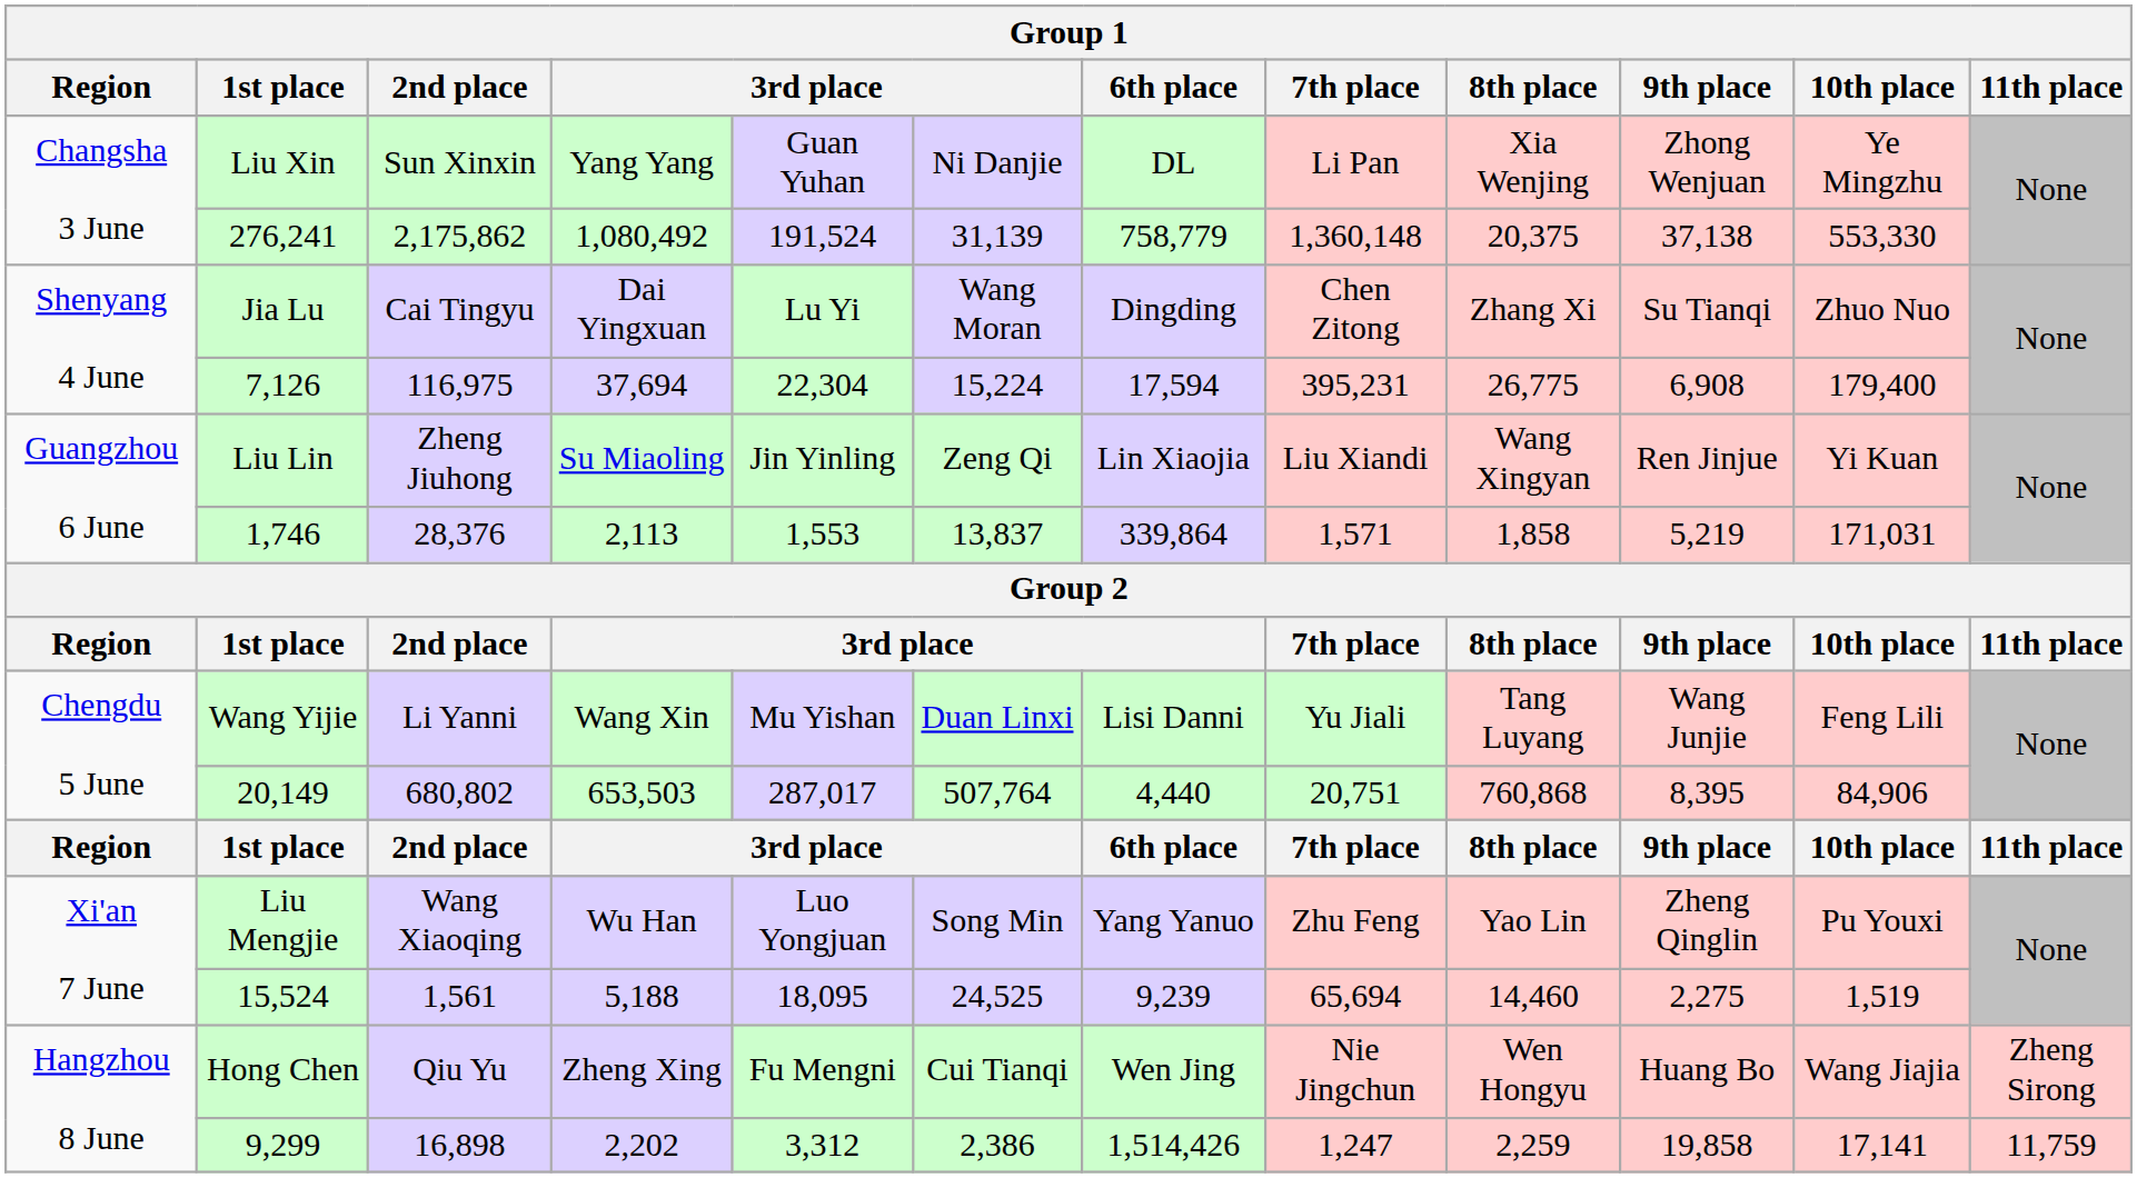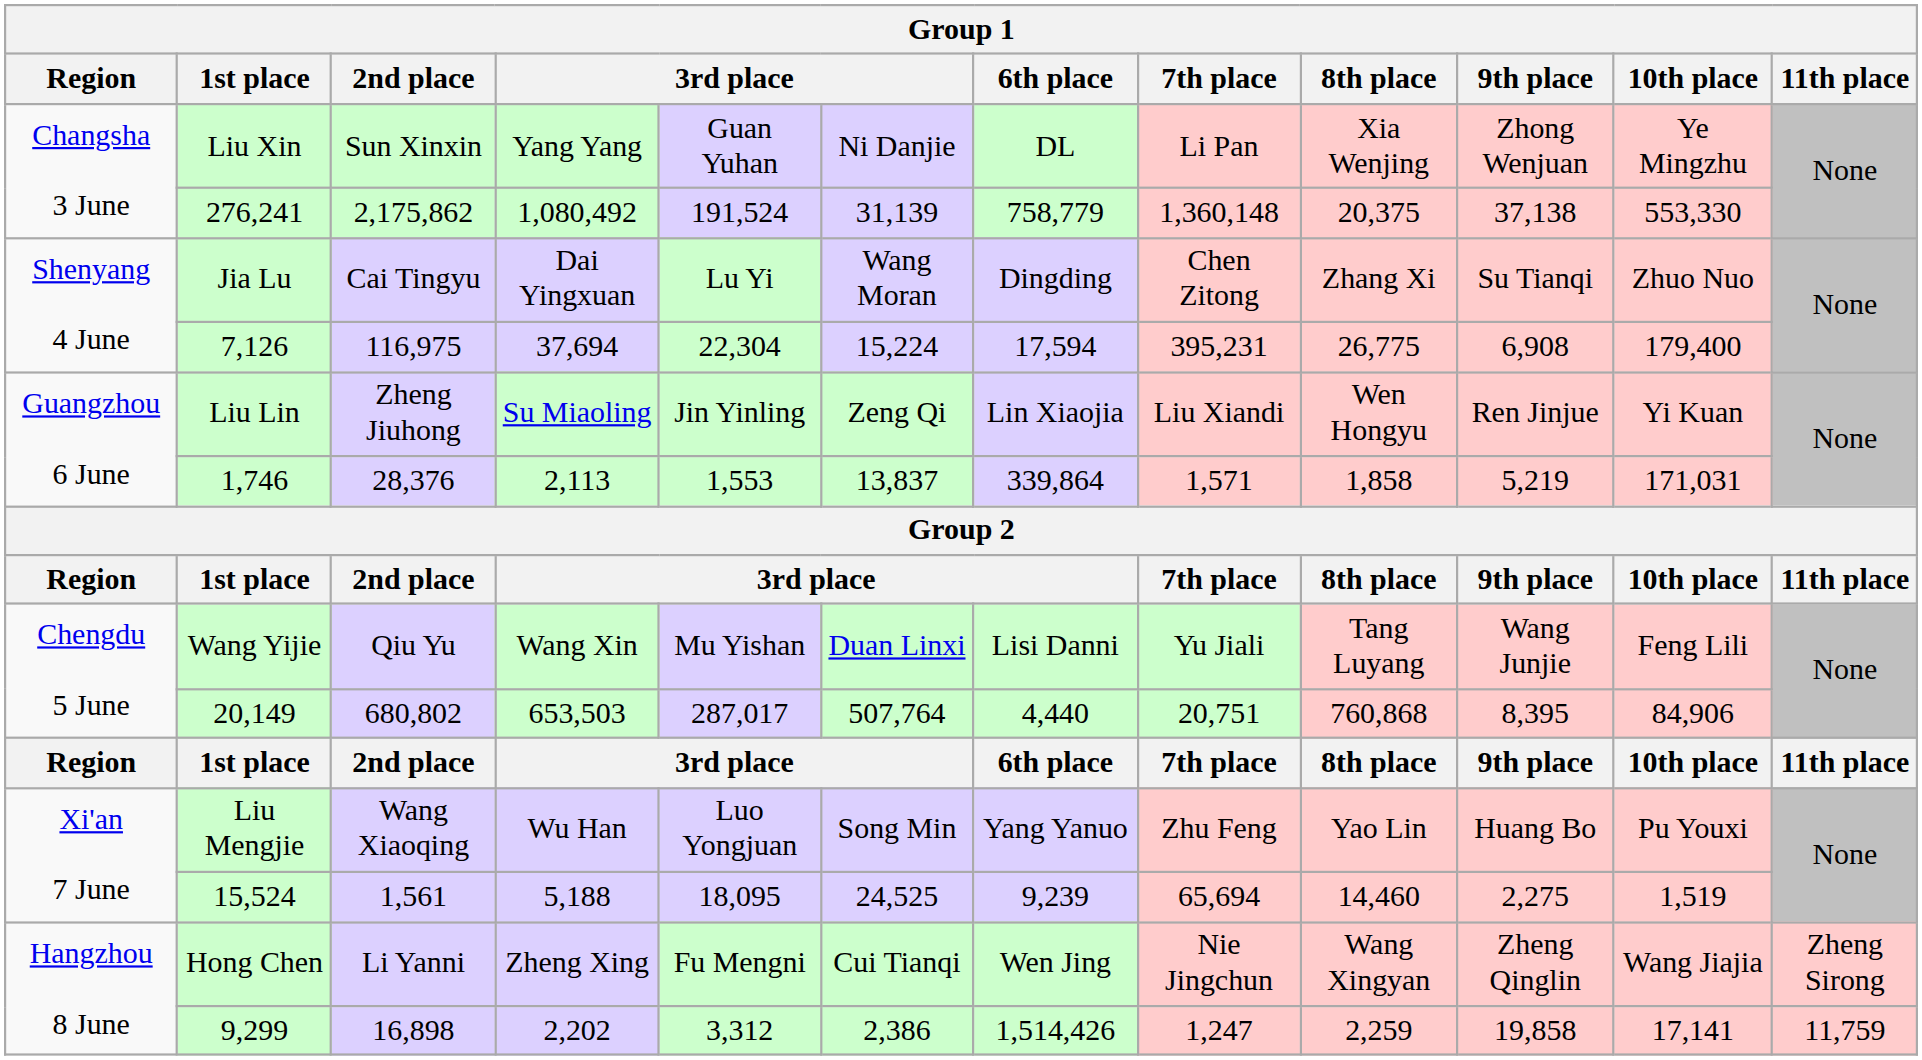Liu Lin | 8th place: Wang Xingyan -> Wen Hongyu
Wang Yijie | 2nd place: Li Yanni -> Qiu Yu
Liu Mengjie | 9th place: Zheng Qinglin -> Huang Bo
Hong Chen | 2nd place: Qiu Yu -> Li Yanni
Hong Chen | 8th place: Wen Hongyu -> Wang Xingyan
Hong Chen | 9th place: Huang Bo -> Zheng Qinglin
